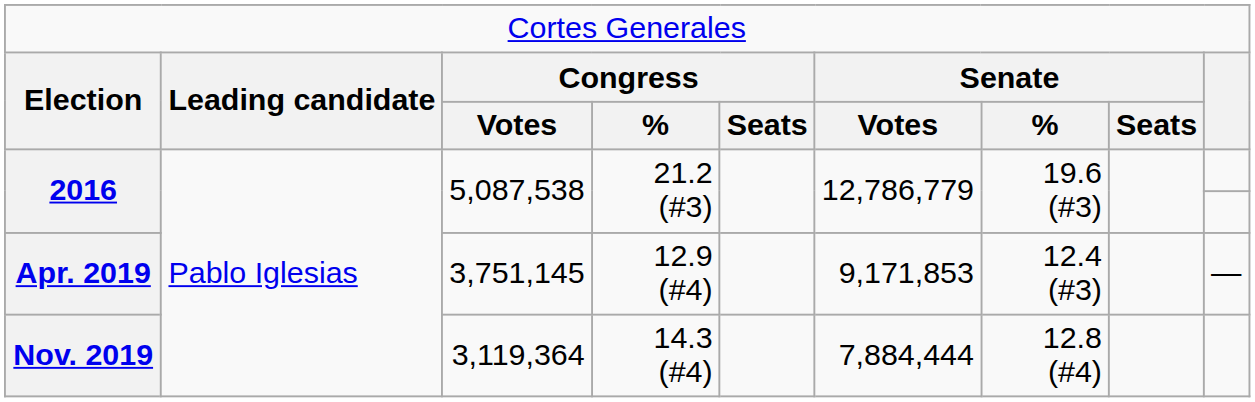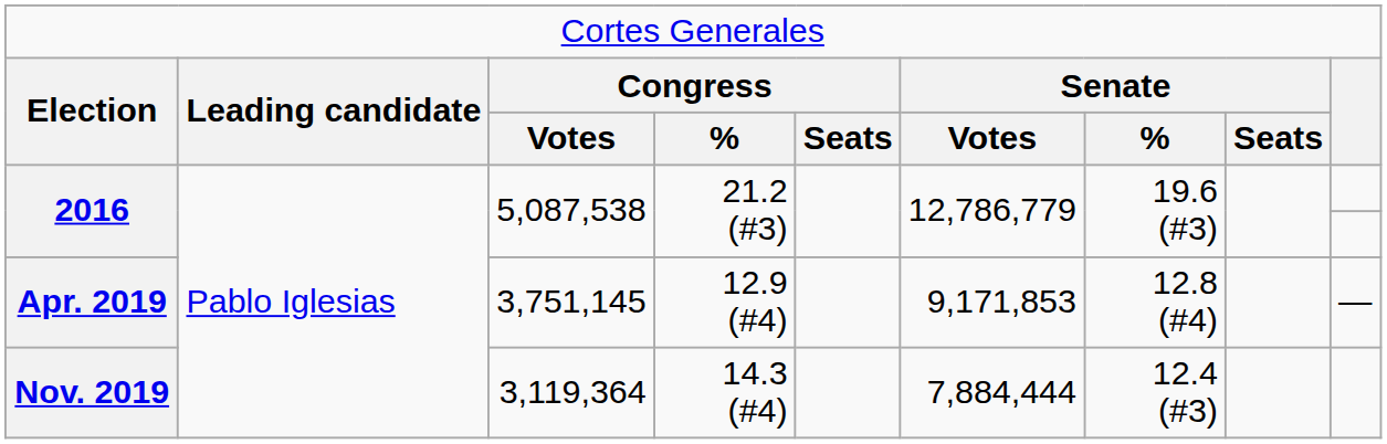Apr. 2019 | column 7: 12.4 (#3) -> 12.8 (#4)
Nov. 2019 | column 7: 12.8 (#4) -> 12.4 (#3)
